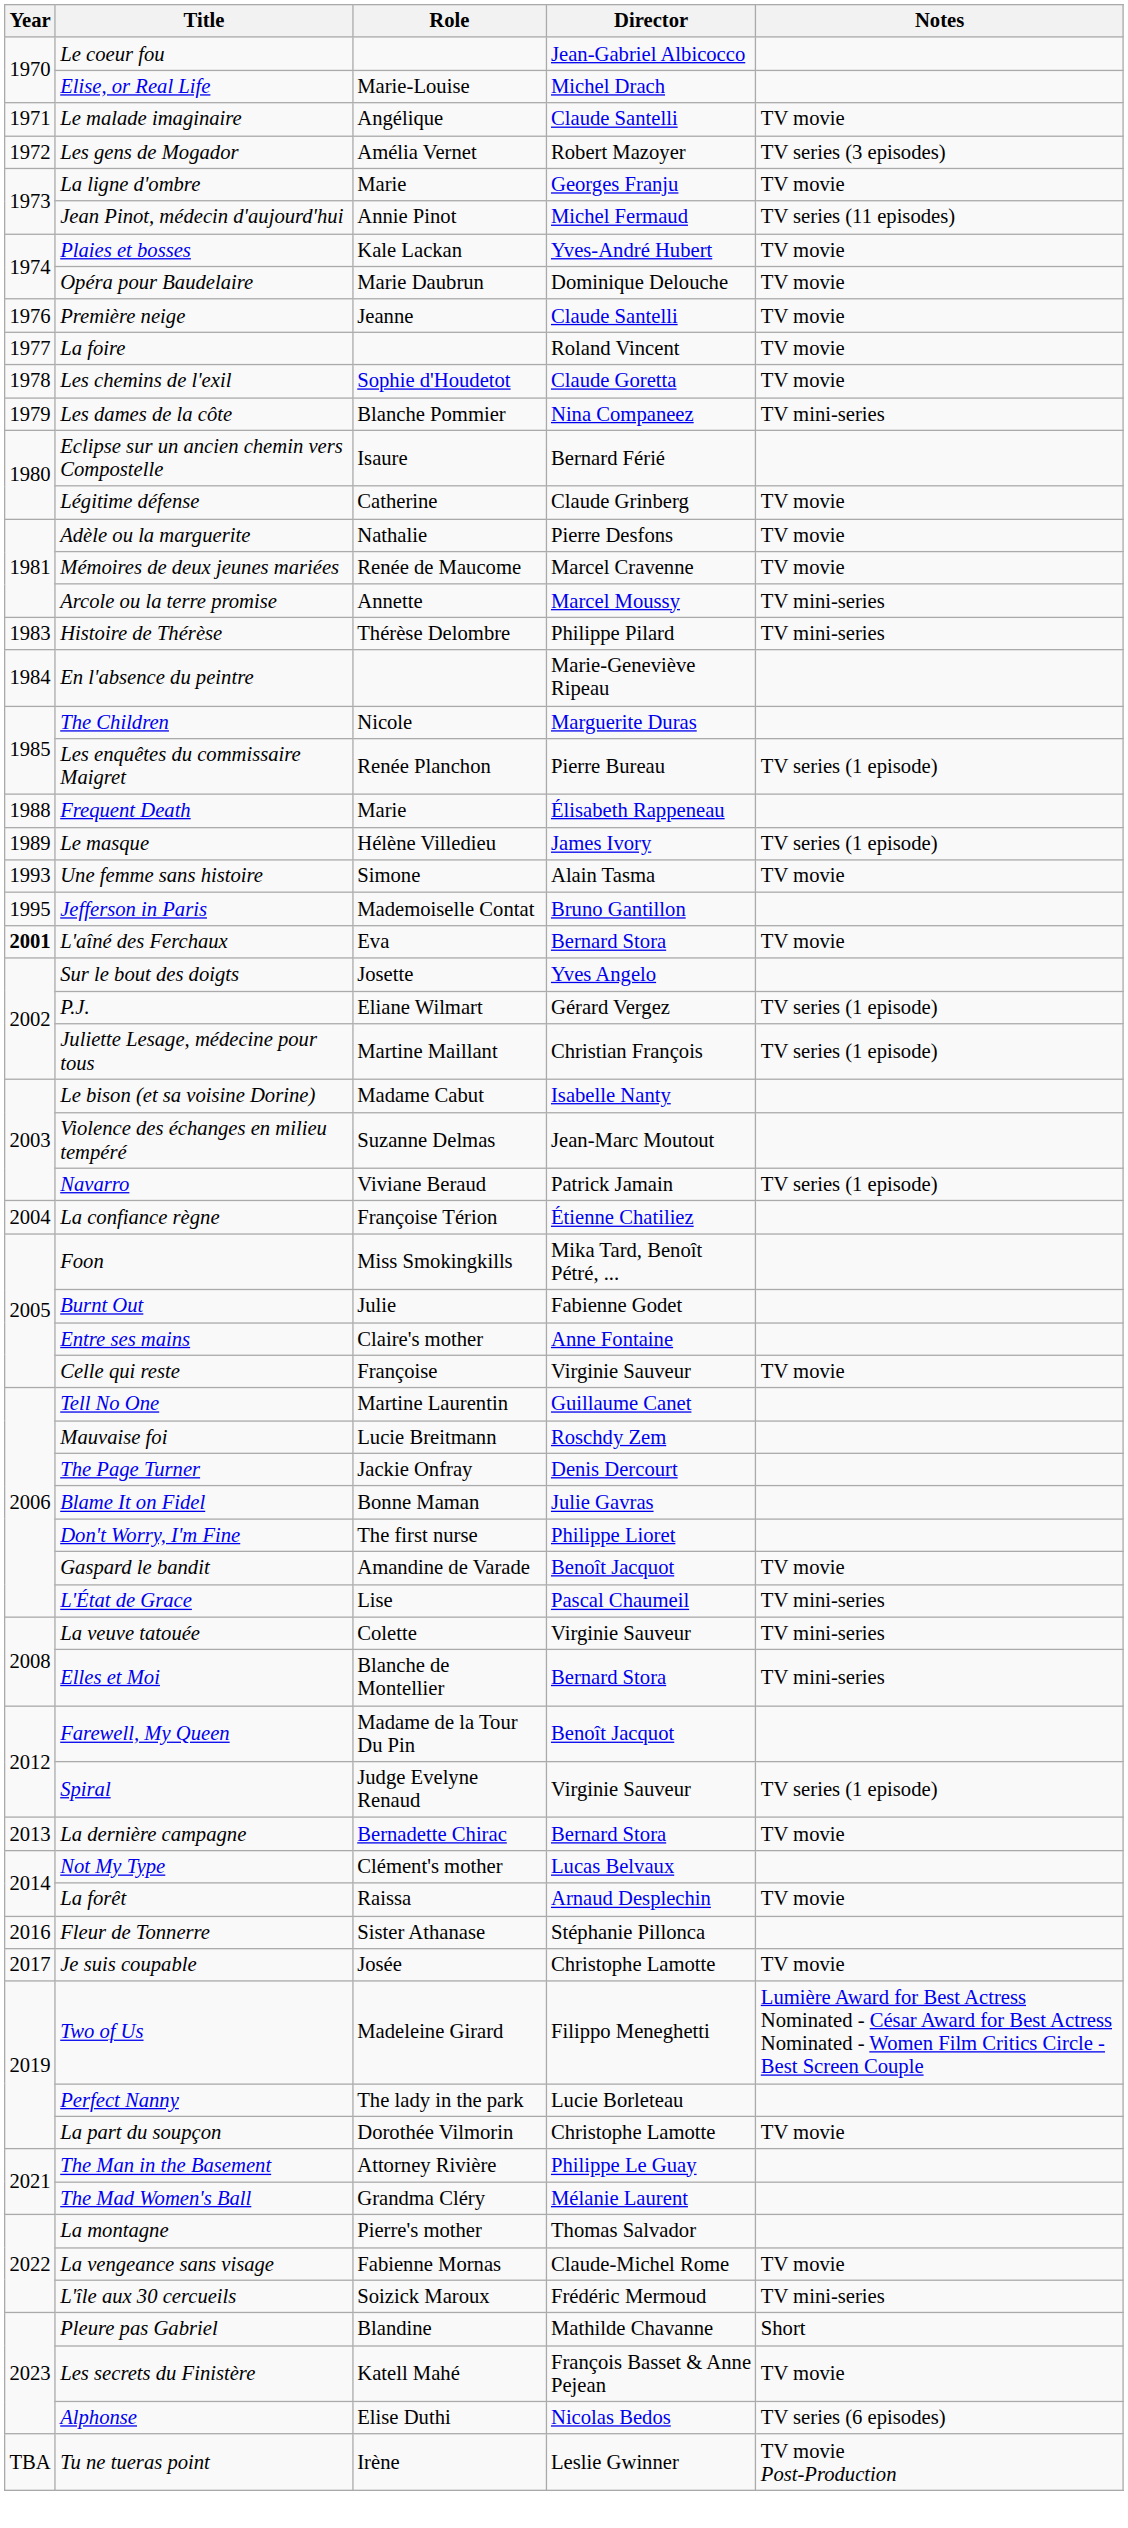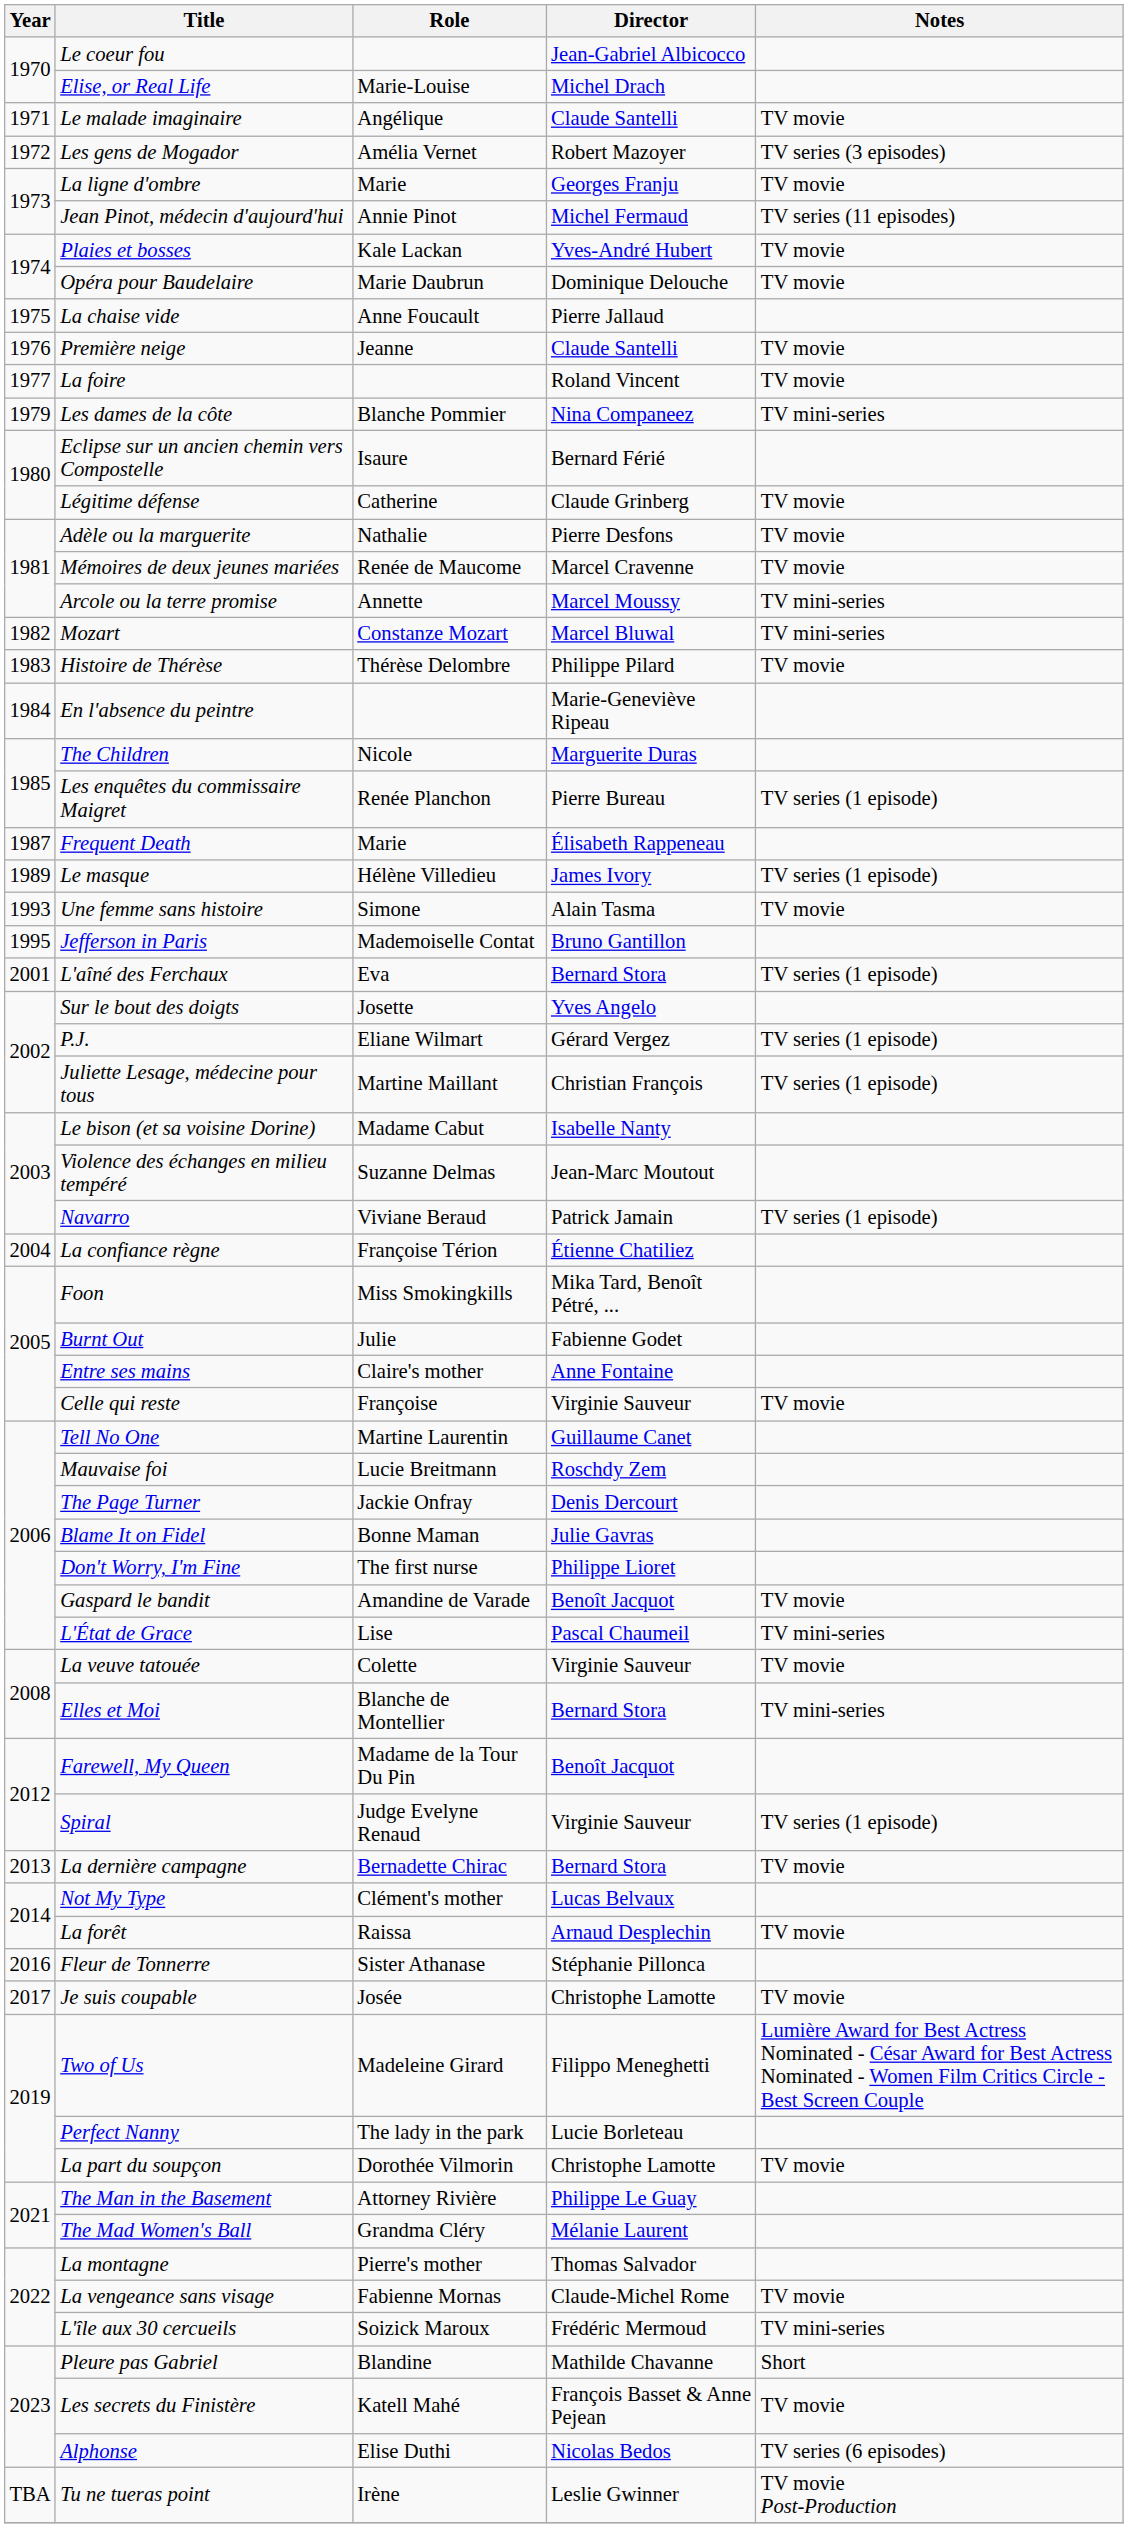+ row: 1975 | La chaise vide | Anne Foucault | Pierre Jallaud
- row: 1978 | Les chemins de l'exil | Sophie d'Houdetot | Claude Goretta | TV movie
+ row: 1982 | Mozart | Constanze Mozart | Marcel Bluwal | TV mini-series
Histoire de Thérèse | Notes: TV mini-series -> TV movie
Frequent Death | Year: 1988 -> 1987
L'aîné des Ferchaux | Year: bold -> normal
L'aîné des Ferchaux | Notes: TV movie -> TV series (1 episode)
La veuve tatouée | Notes: TV mini-series -> TV movie
